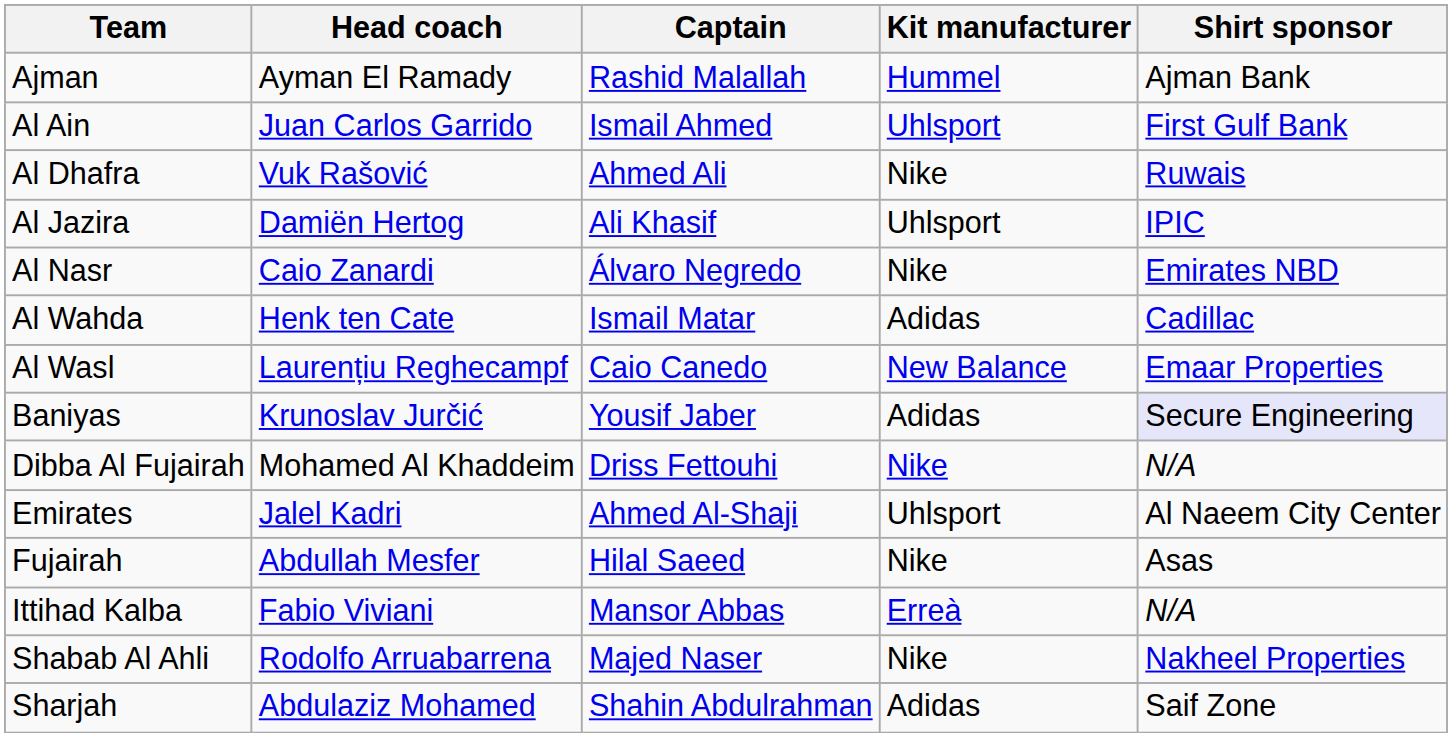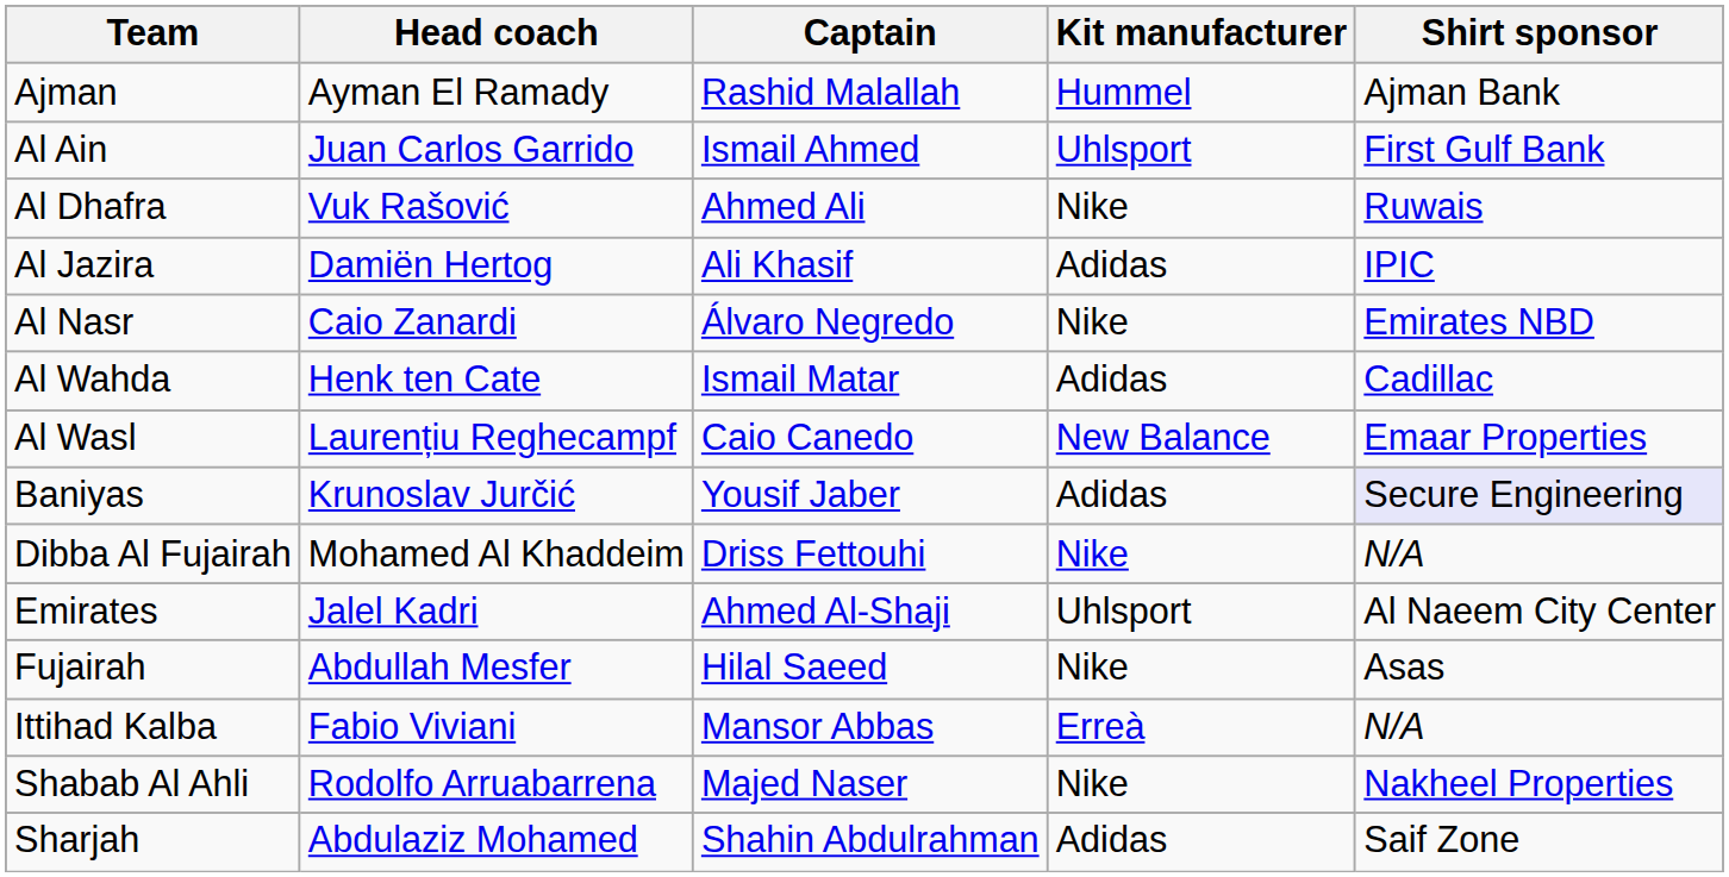Al Jazira | Kit manufacturer: Uhlsport -> Adidas
